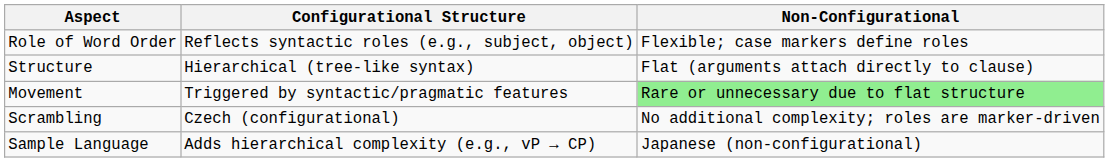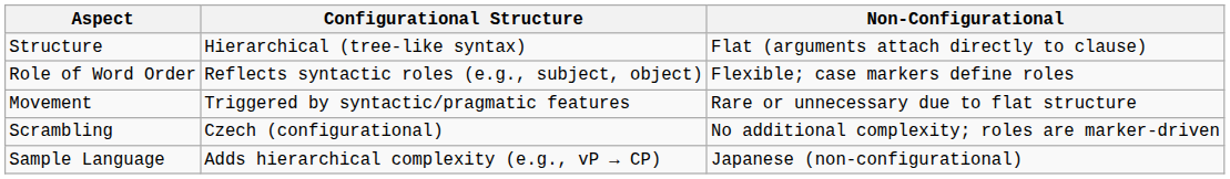rows swapped: Structure <-> Role of Word Order
Movement | Non-Configurational: lightgreen background -> no background
